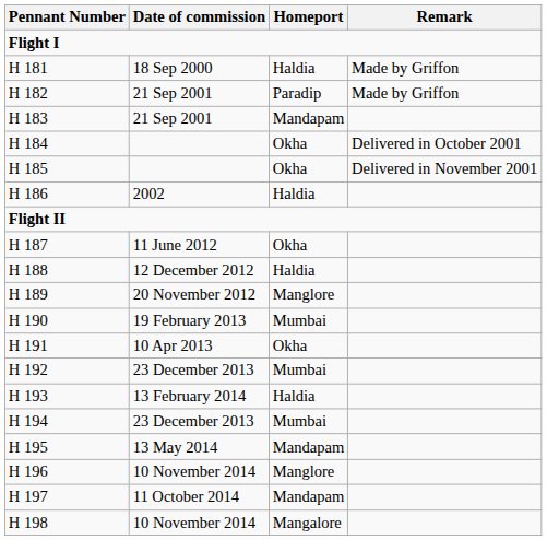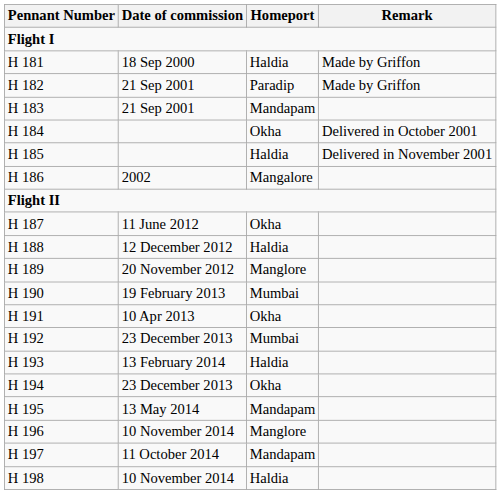H 185 | Homeport: Okha -> Haldia
H 186 | Homeport: Haldia -> Mangalore
H 194 | Homeport: Mumbai -> Okha
H 198 | Homeport: Mangalore -> Haldia
